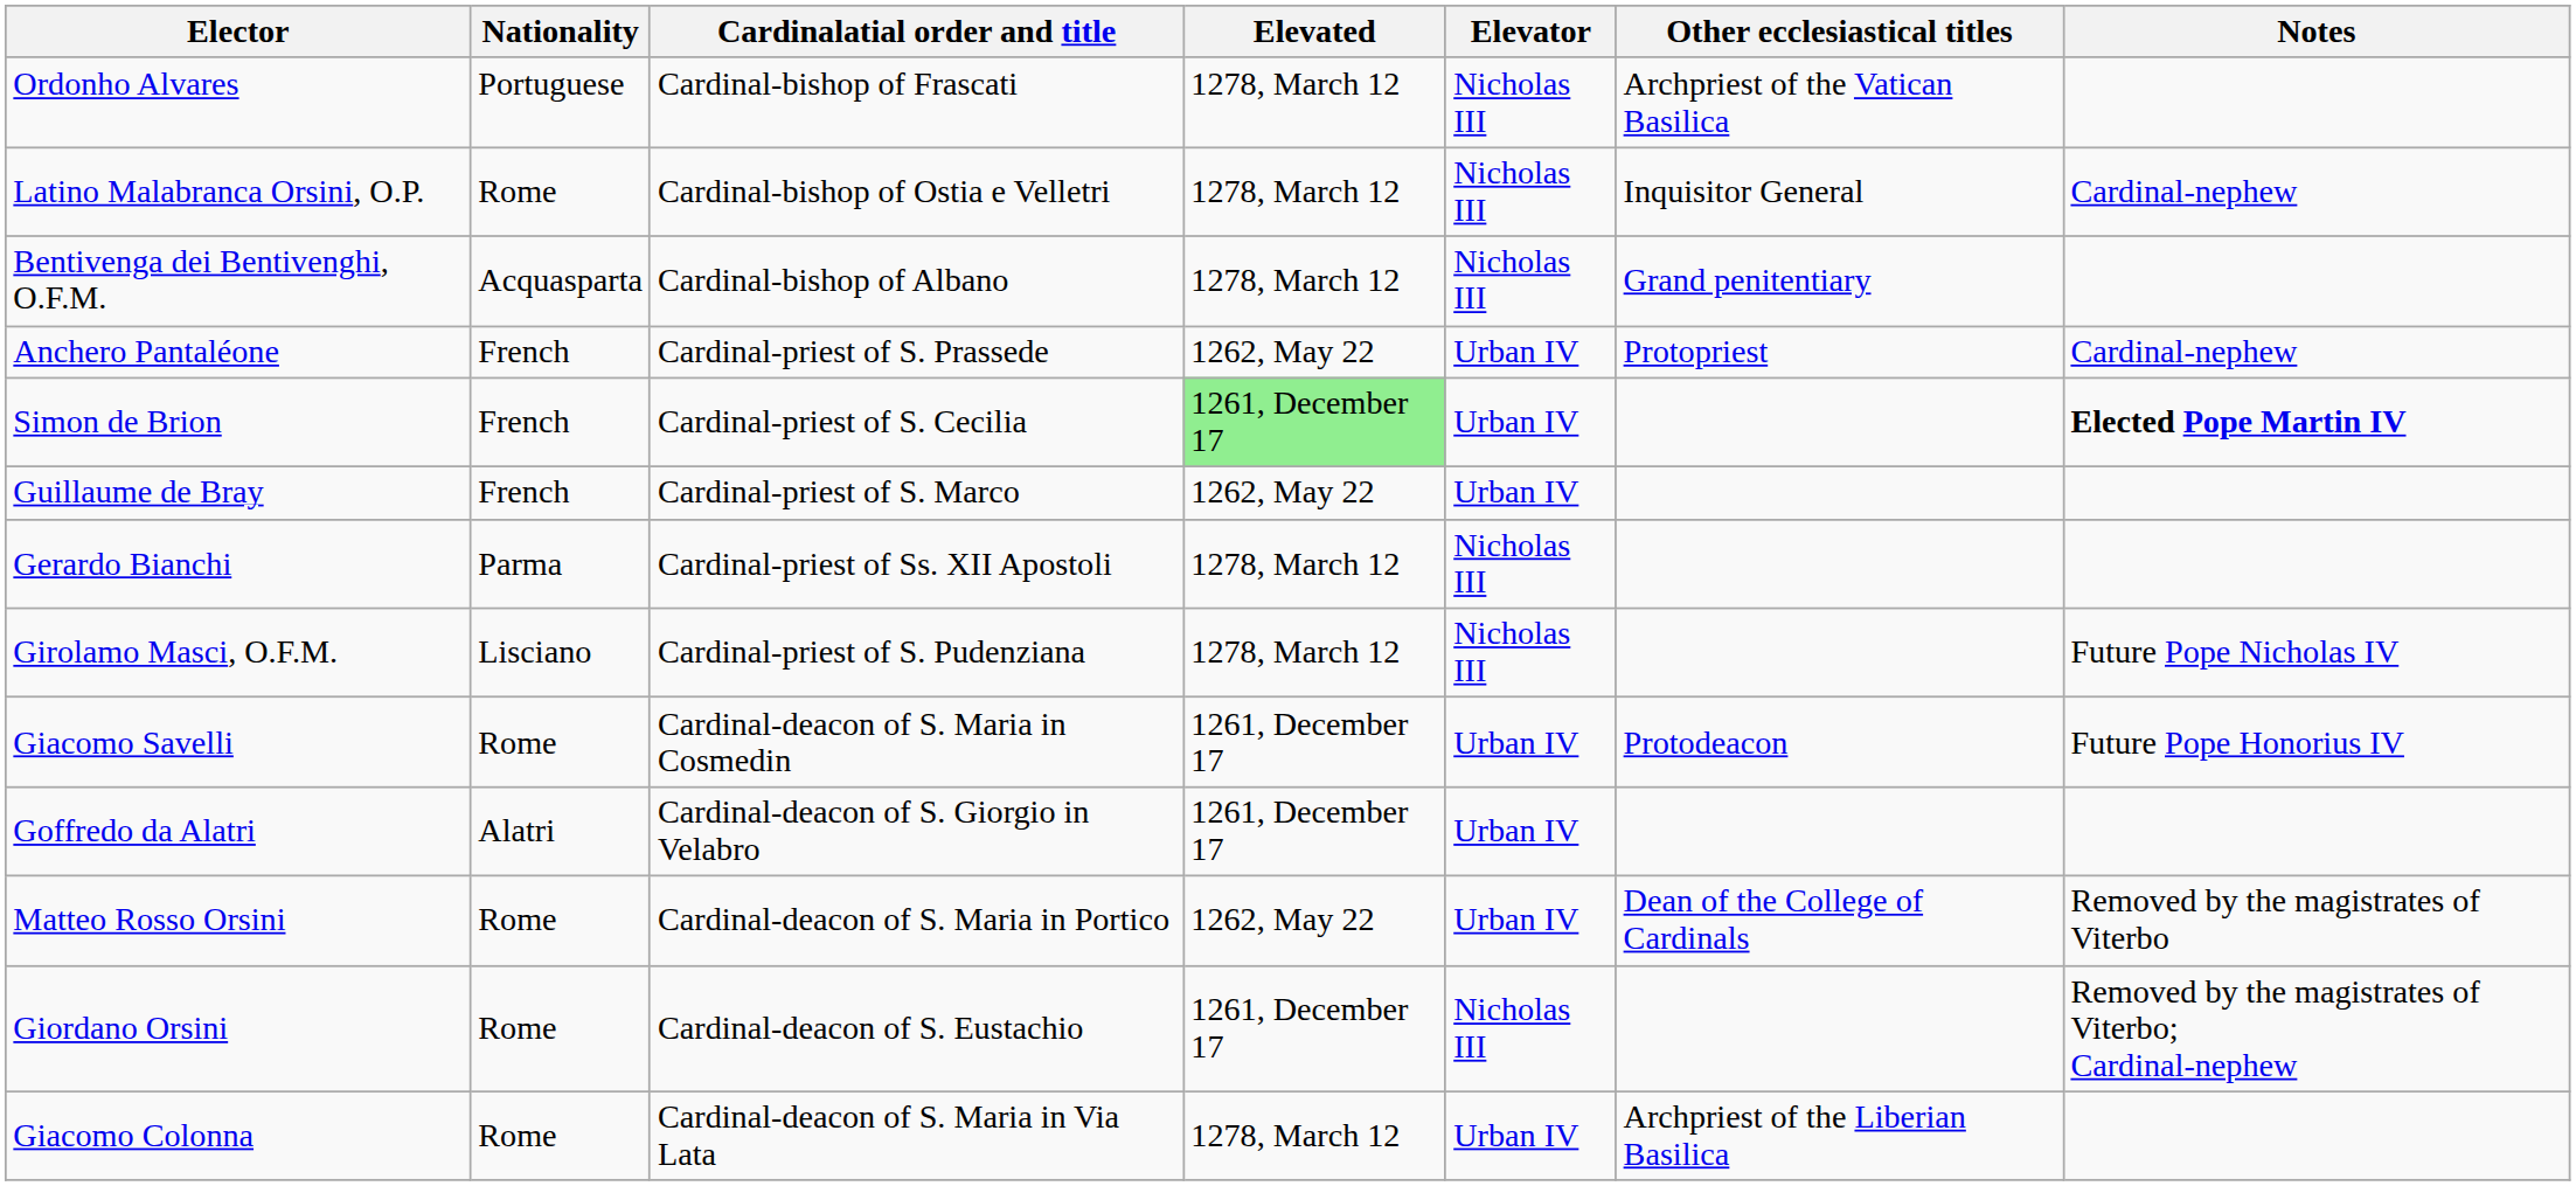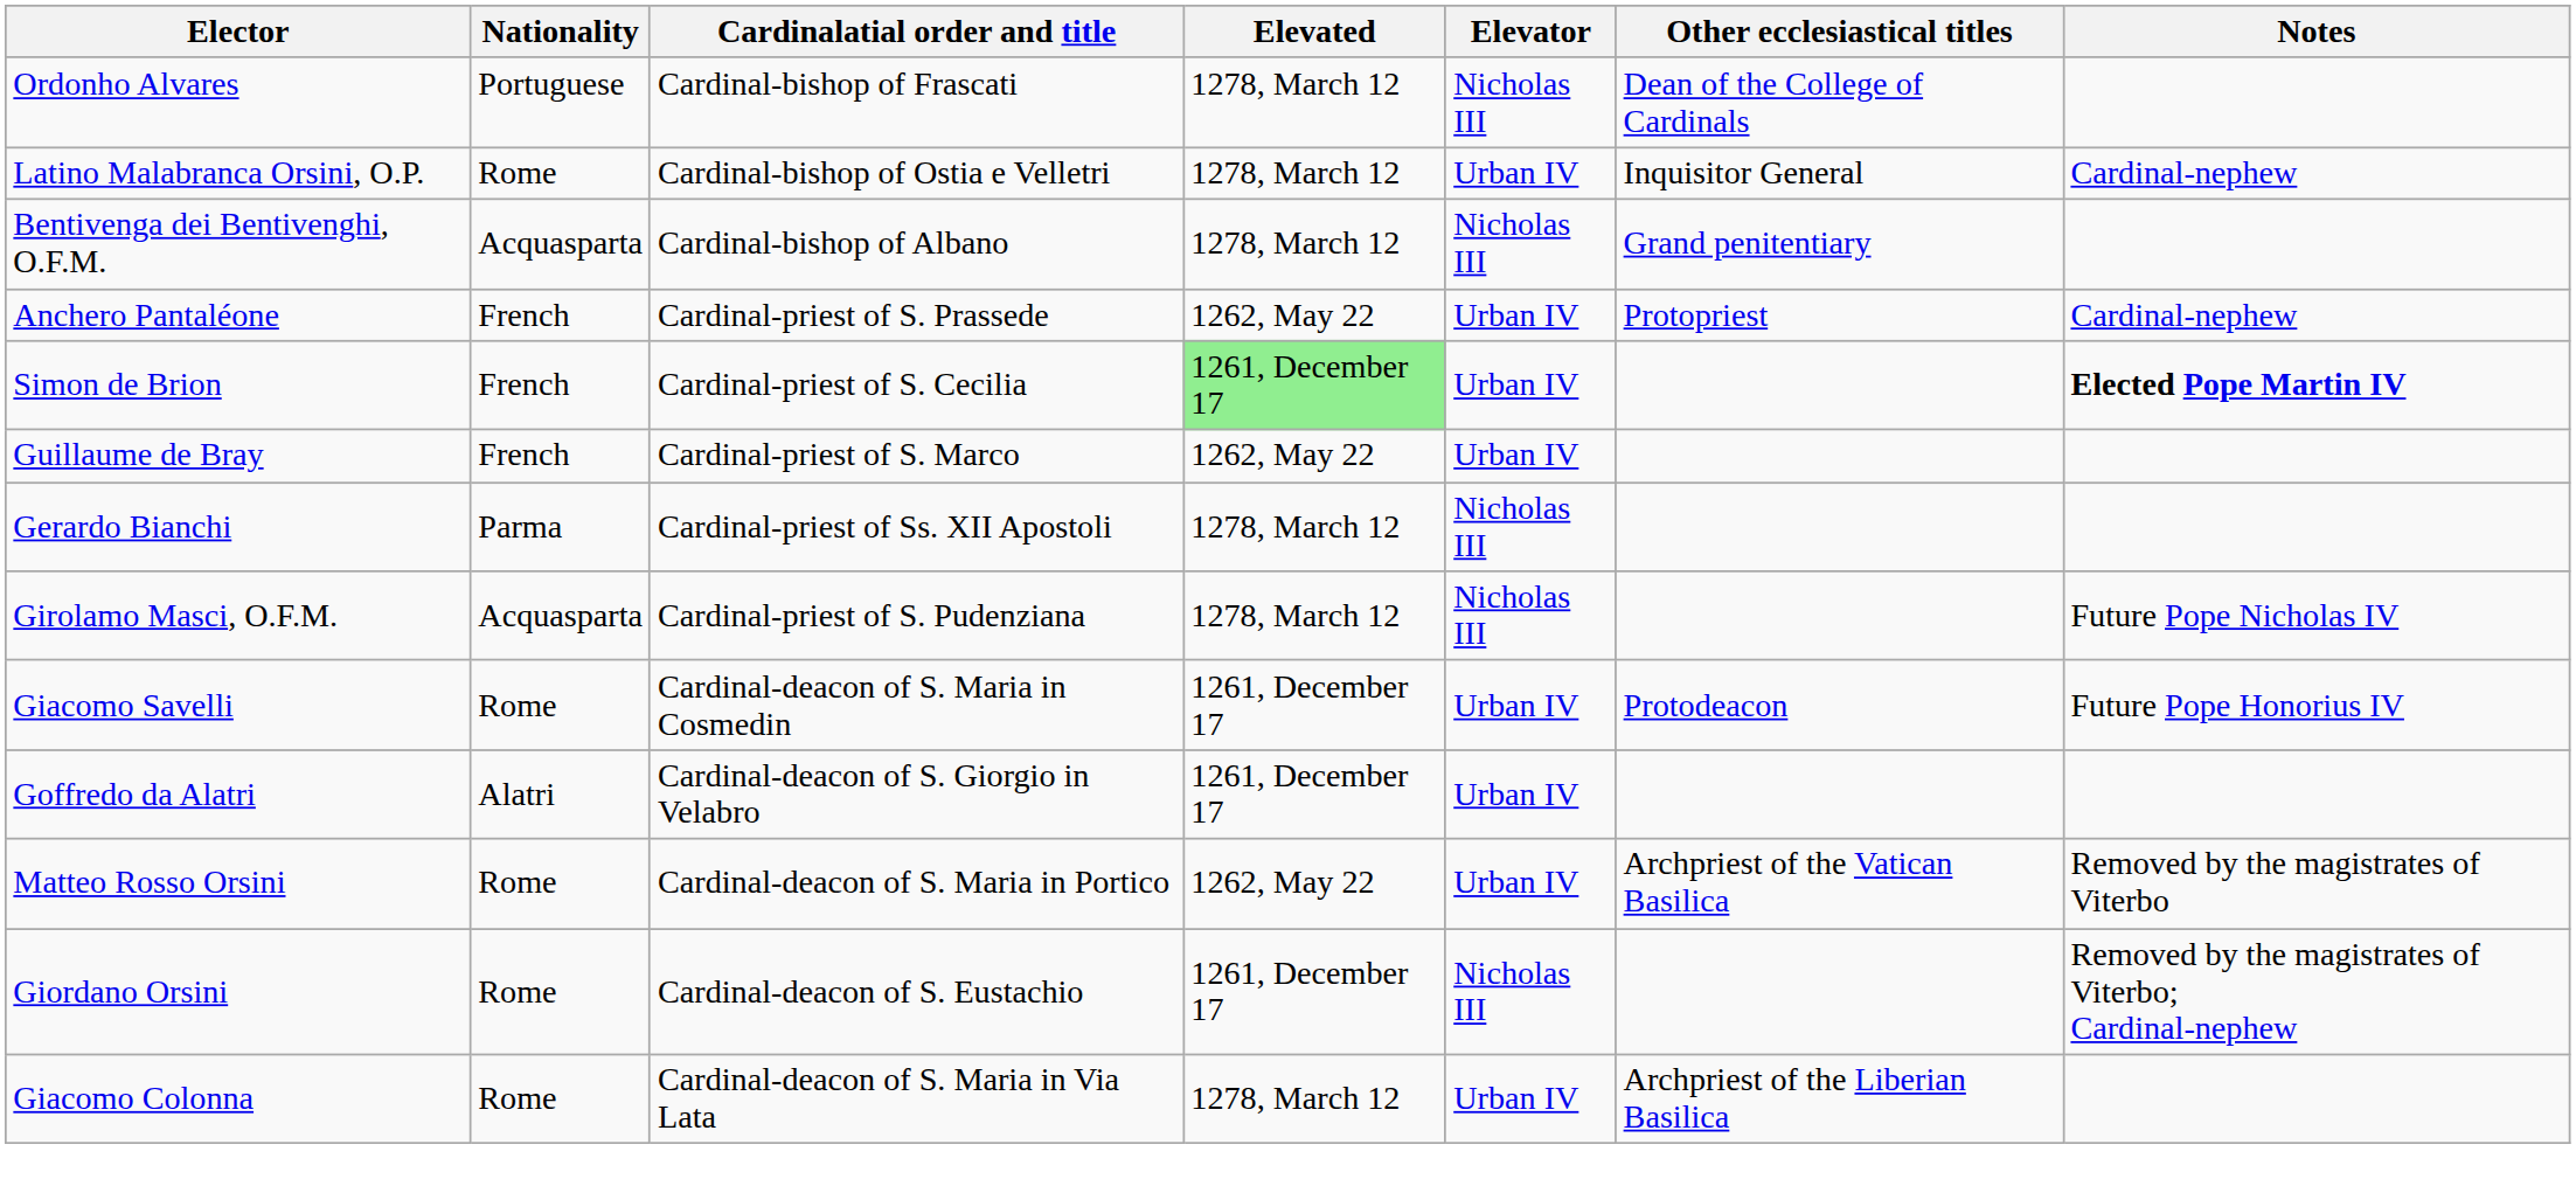Ordonho Alvares | Other ecclesiastical titles: Archpriest of the Vatican Basilica -> Dean of the College of Cardinals
Latino Malabranca Orsini, O.P. | Elevator: Nicholas III -> Urban IV
Girolamo Masci, O.F.M. | Nationality: Lisciano -> Acquasparta
Matteo Rosso Orsini | Other ecclesiastical titles: Dean of the College of Cardinals -> Archpriest of the Vatican Basilica
